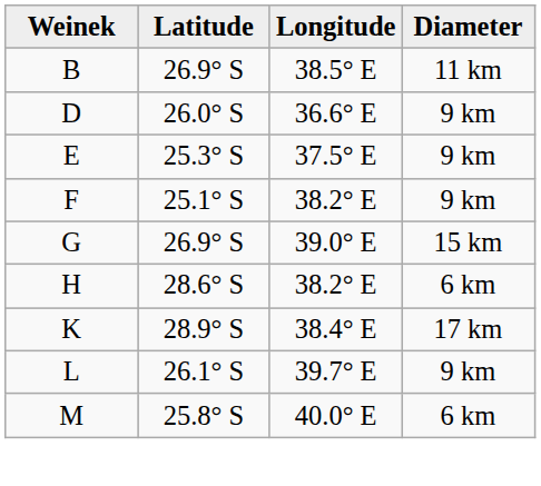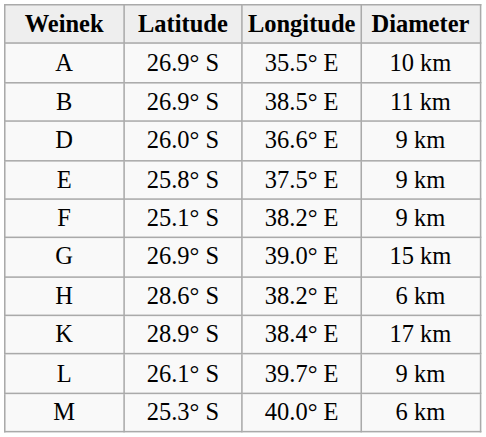+ row: A | 26.9° S | 35.5° E | 10 km
E | Latitude: 25.3° S -> 25.8° S
M | Latitude: 25.8° S -> 25.3° S
